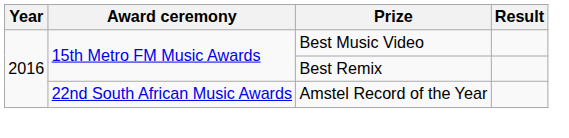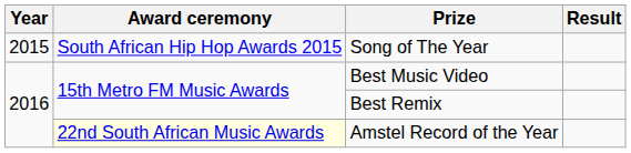+ row: 2015 | South African Hip Hop Awards 2015 | Song of The Year
Amstel Record of the Year | Award ceremony: no background -> lightyellow background
